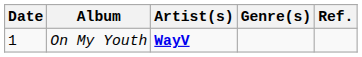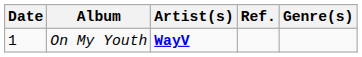columns swapped: Genre(s) <-> Ref.
